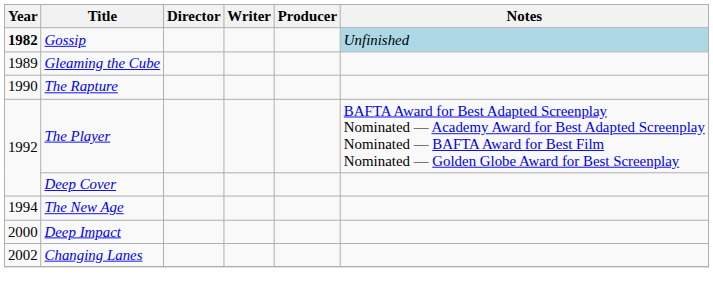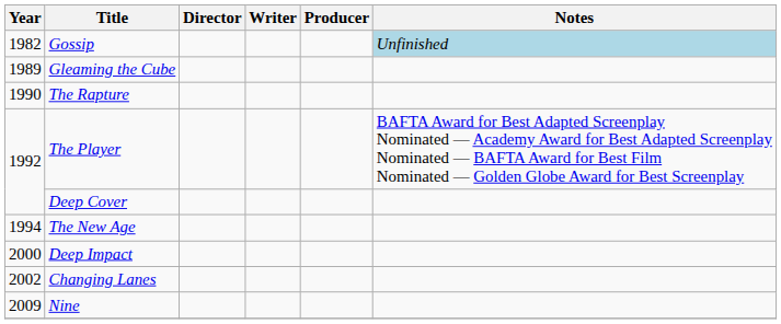Gossip | Year: bold -> normal
+ row: 2009 | Nine
